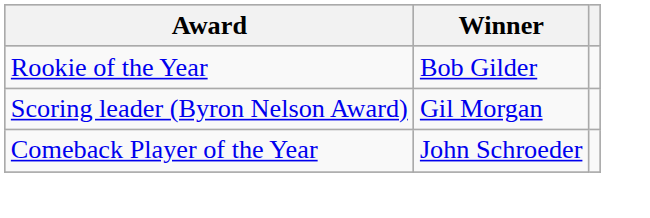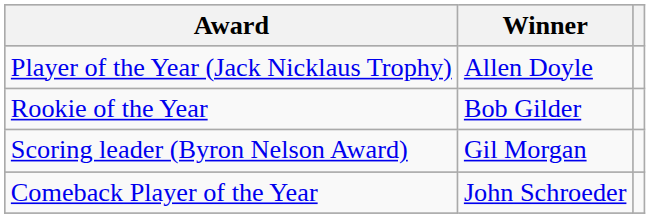+ row: Player of the Year (Jack Nicklaus Trophy) | Allen Doyle
